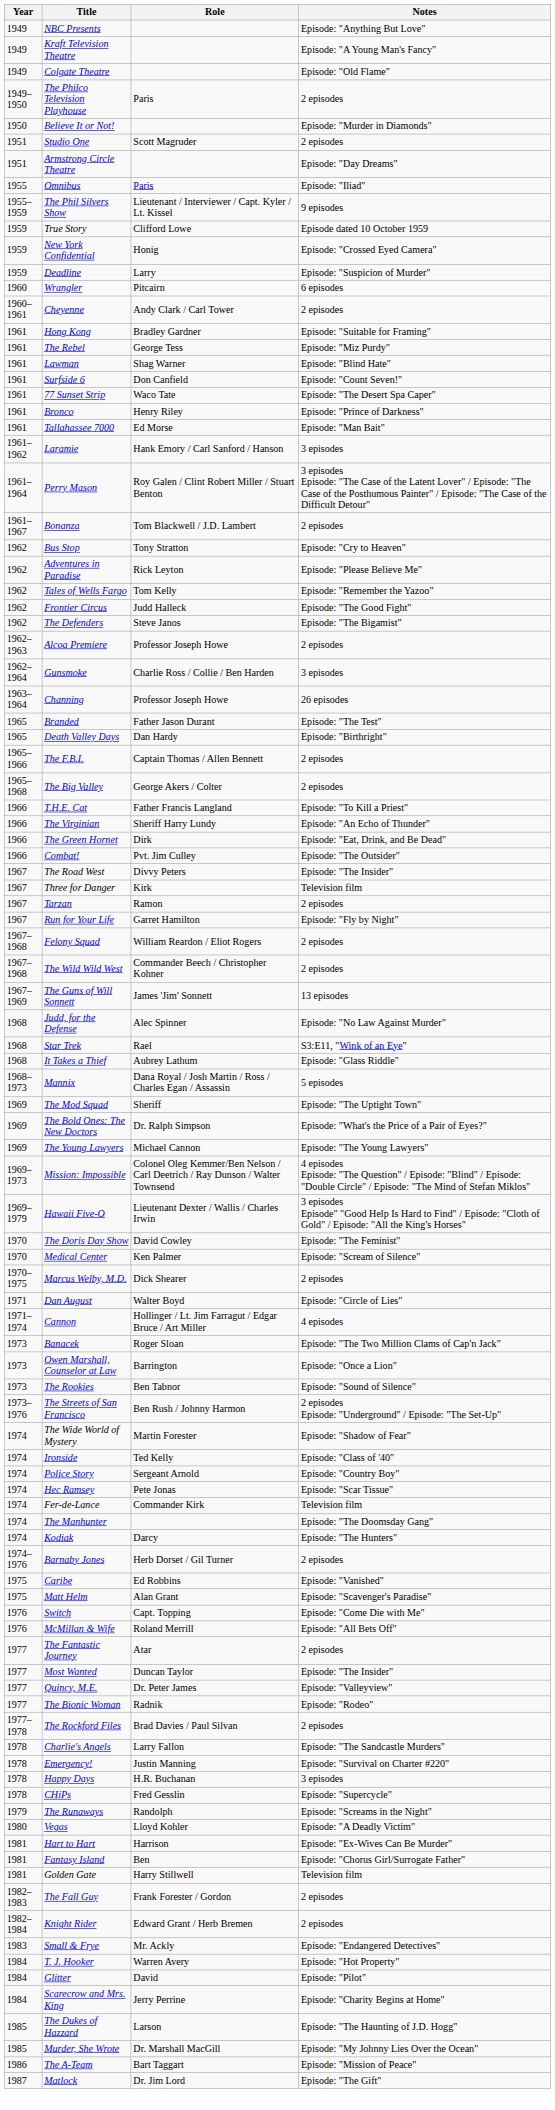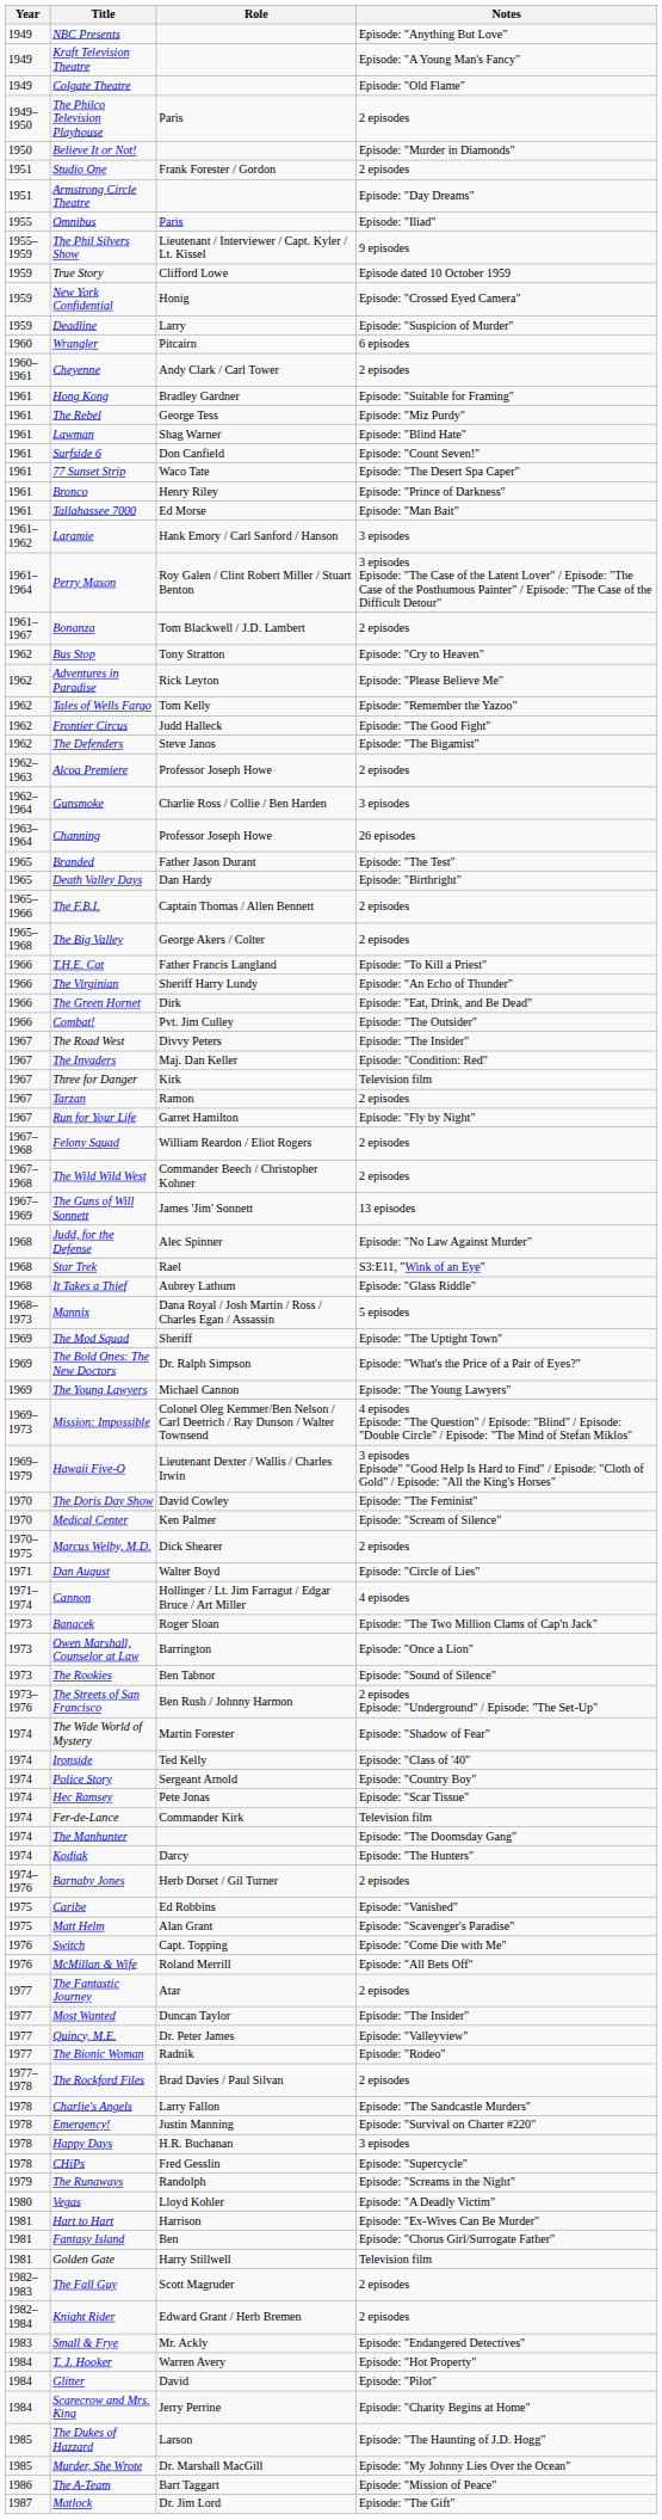Studio One | Role: Scott Magruder -> Frank Forester / Gordon
+ row: 1967 | The Invaders | Maj. Dan Keller | Episode: "Condition: Red"
The Fall Guy | Role: Frank Forester / Gordon -> Scott Magruder
